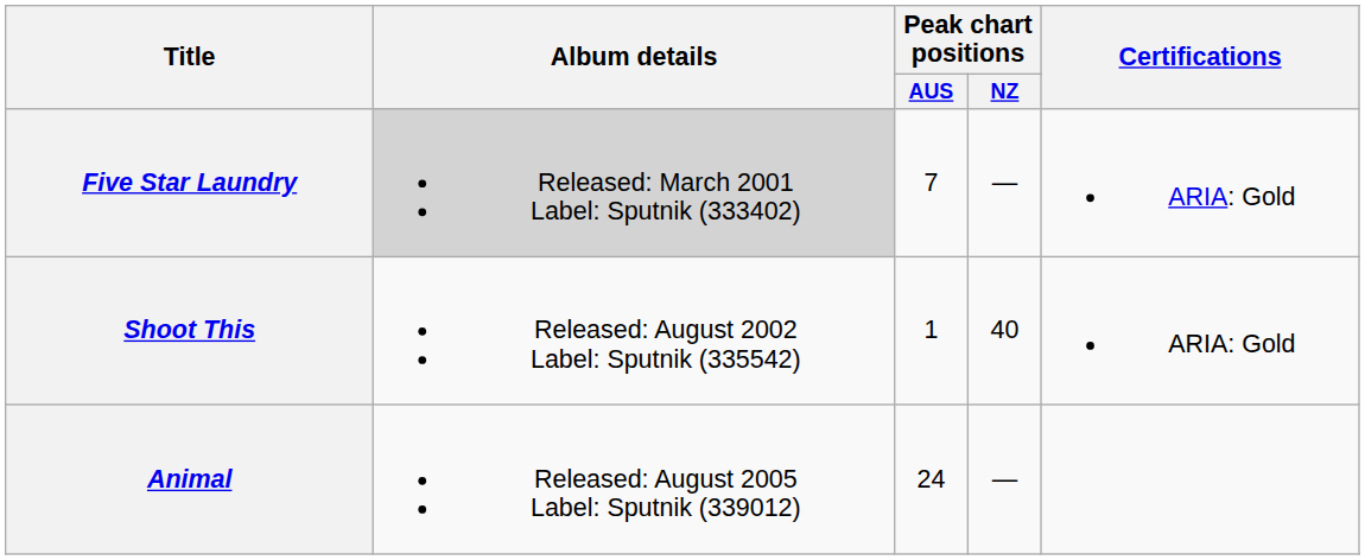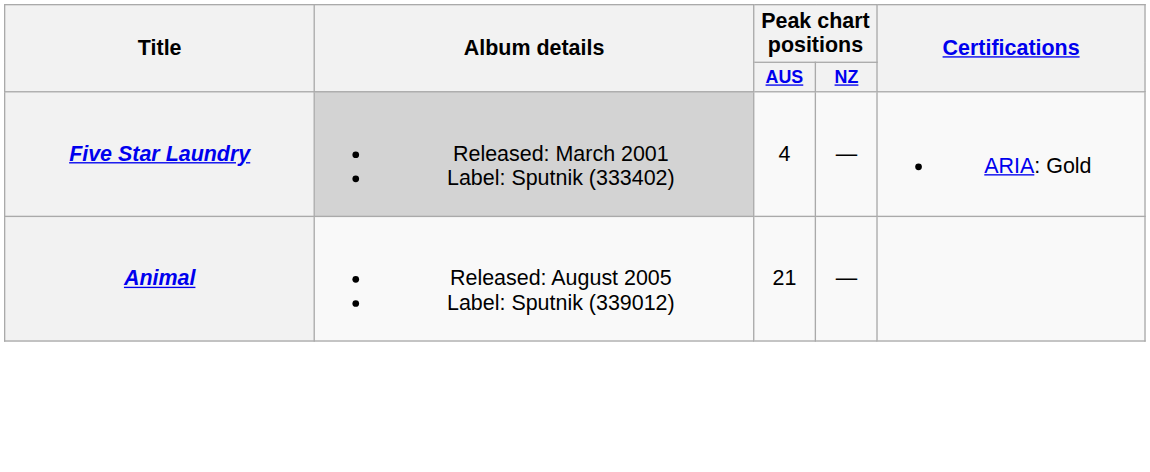Five Star Laundry | Peak chart positions / AUS: 7 -> 4
- row: Shoot This | Released: August 2002 Label: Sputnik (335542) | 1 | 40 | ARIA: Gold
Animal | Peak chart positions / AUS: 24 -> 21
